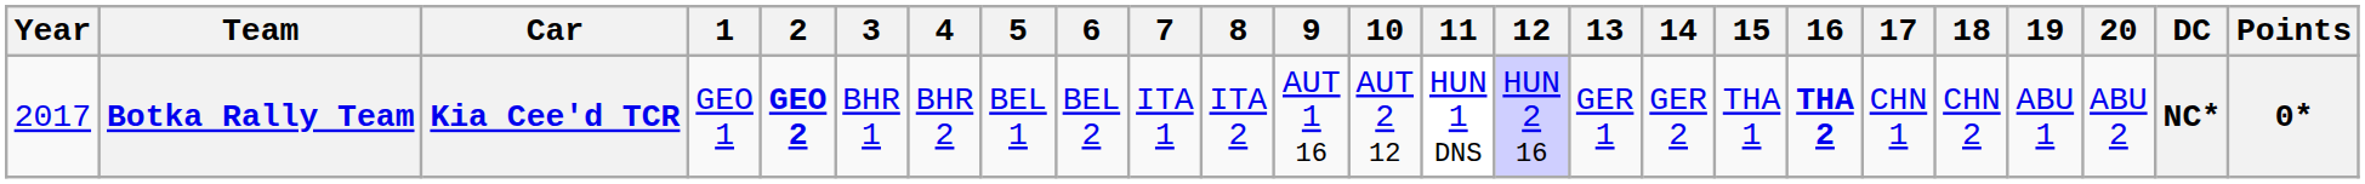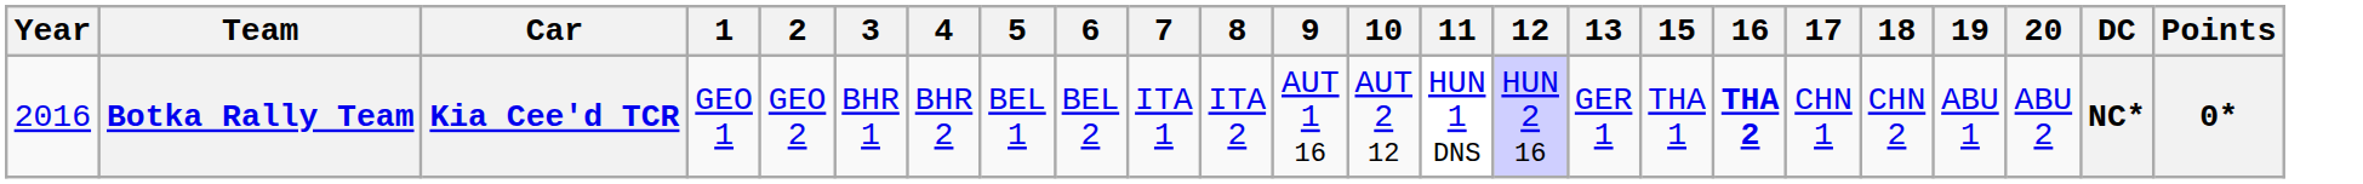- column: 14 | GER 2
Botka Rally Team | Year: 2017 -> 2016
Botka Rally Team | 2: bold -> normal
